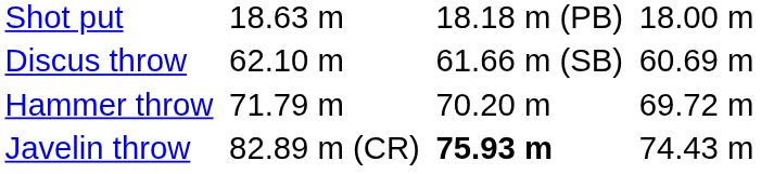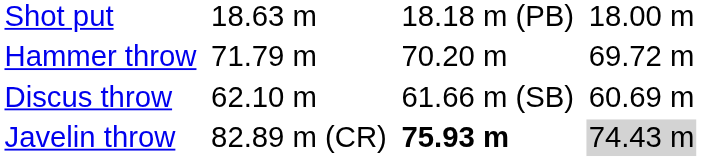rows swapped: Discus throw <-> Hammer throw
Javelin throw | column 7: no background -> lightgrey background
